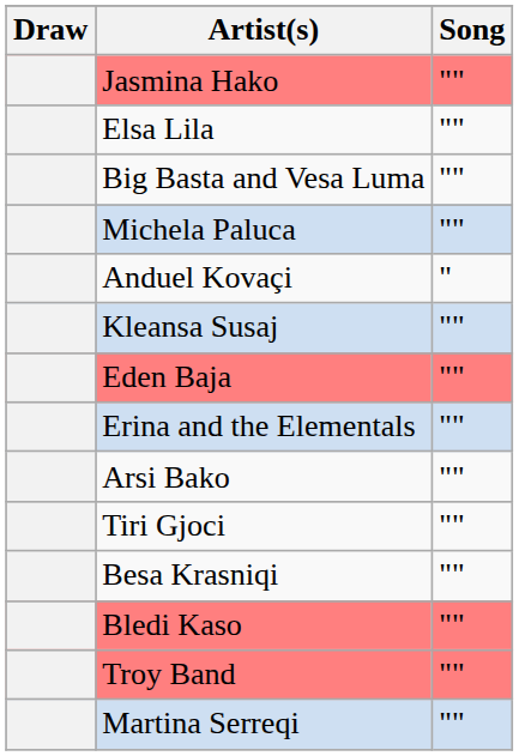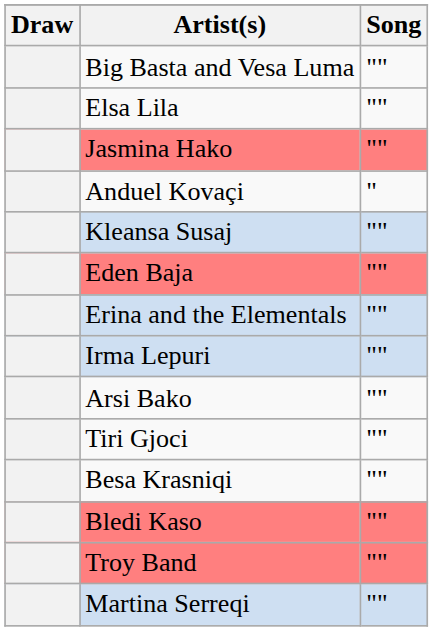rows swapped: Big Basta and Vesa Luma <-> Jasmina Hako
- row: Michela Paluca | ""
+ row: Irma Lepuri | ""
